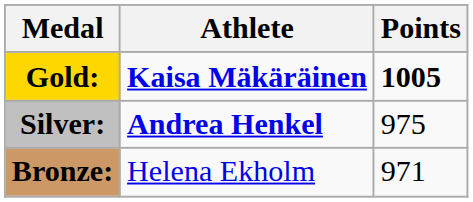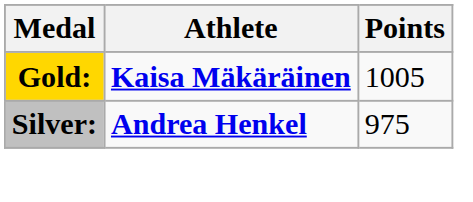Gold: | Points: bold -> normal
- row: Bronze: | Helena Ekholm | 971
